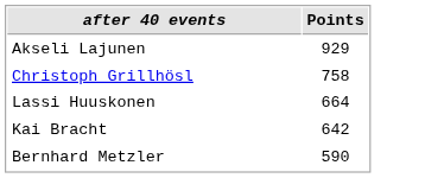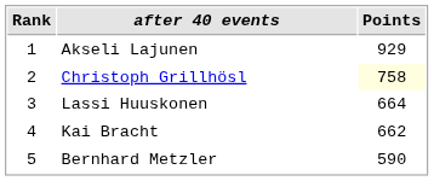+ column: Rank | 1 | 2 | 3 | 4 | 5
Christoph Grillhösl | Points: no background -> lightyellow background
Kai Bracht | Points: 642 -> 662
